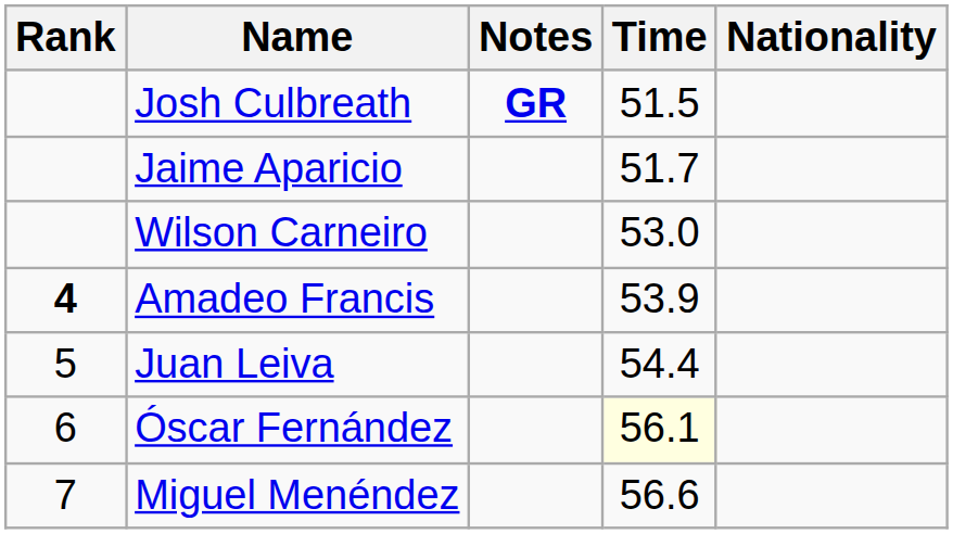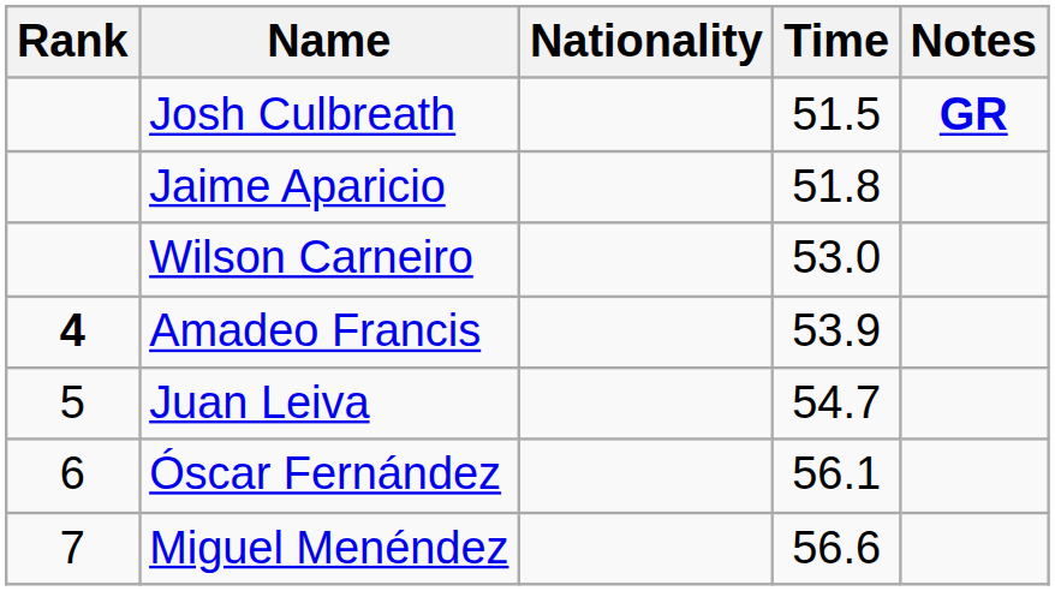columns swapped: Nationality <-> Notes
Jaime Aparicio | Time: 51.7 -> 51.8
Juan Leiva | Time: 54.4 -> 54.7
Óscar Fernández | Time: lightyellow background -> no background
